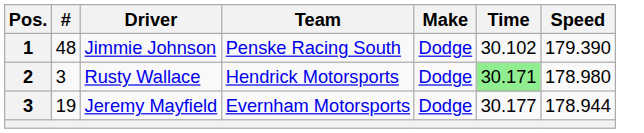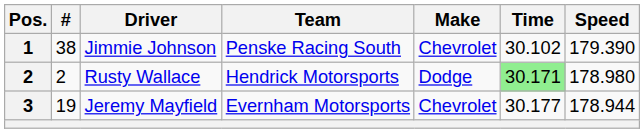Jimmie Johnson | #: 48 -> 38
Jimmie Johnson | Make: Dodge -> Chevrolet
Rusty Wallace | #: 3 -> 2
Jeremy Mayfield | Make: Dodge -> Chevrolet
